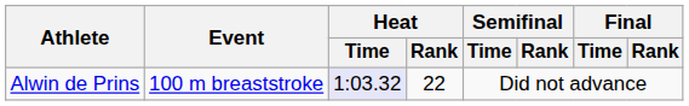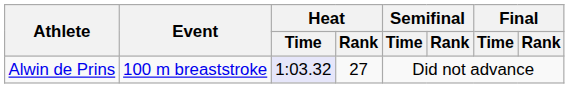Alwin de Prins | Heat / Rank: 22 -> 27
